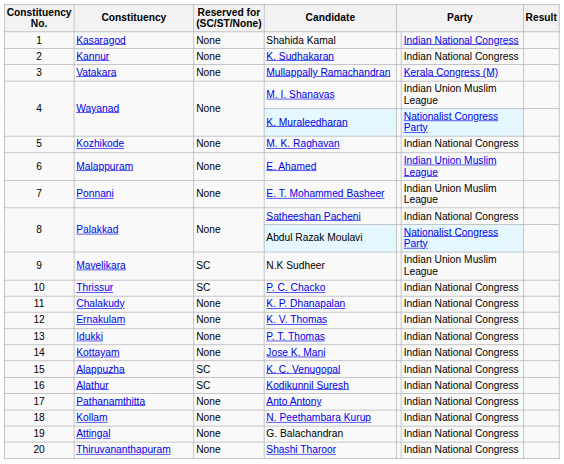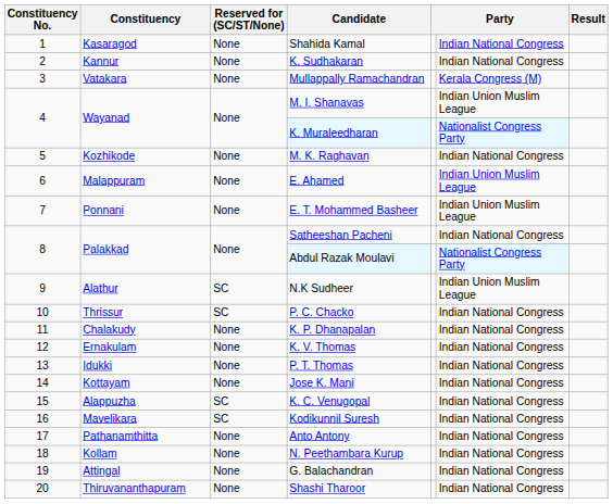N.K Sudheer | Constituency: Mavelikara -> Alathur
Kodikunnil Suresh | Constituency: Alathur -> Mavelikara
